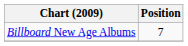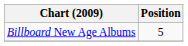Billboard New Age Albums | Position: 7 -> 5
